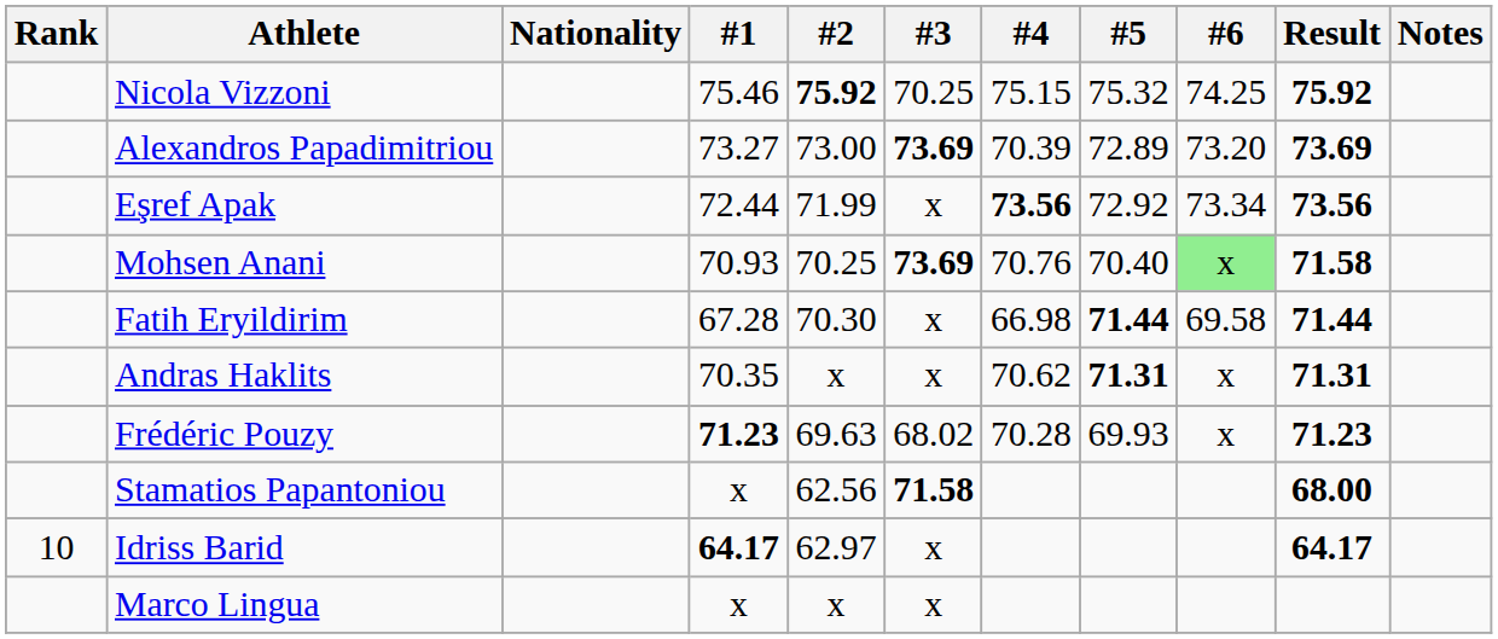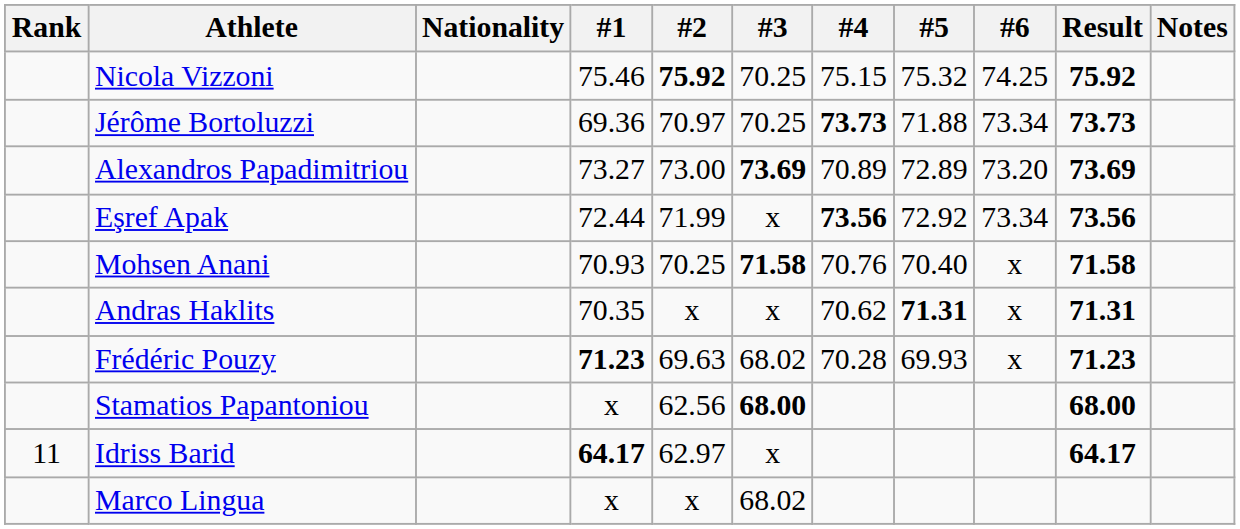+ row: Jérôme Bortoluzzi | 69.36 | 70.97 | 70.25 | 73.73 | 71.88 | 73.34 | 73.73
Alexandros Papadimitriou | #4: 70.39 -> 70.89
Mohsen Anani | #3: 73.69 -> 71.58
Mohsen Anani | #6: lightgreen background -> no background
- row: Fatih Eryildirim | 67.28 | 70.30 | x | 66.98 | 71.44 | 69.58 | 71.44
Stamatios Papantoniou | #3: 71.58 -> 68.00
Idriss Barid | Rank: 10 -> 11
Marco Lingua | #3: x -> 68.02
